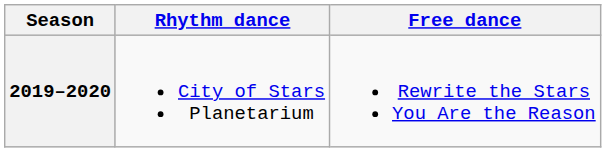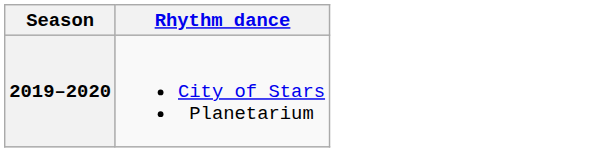- column: Free dance | Rewrite the Stars You Are the Reason
